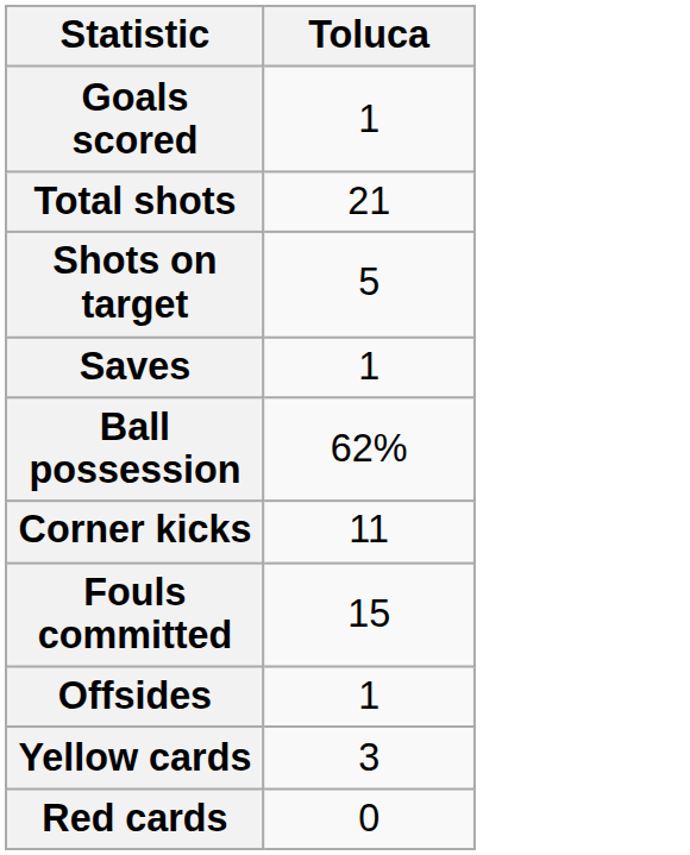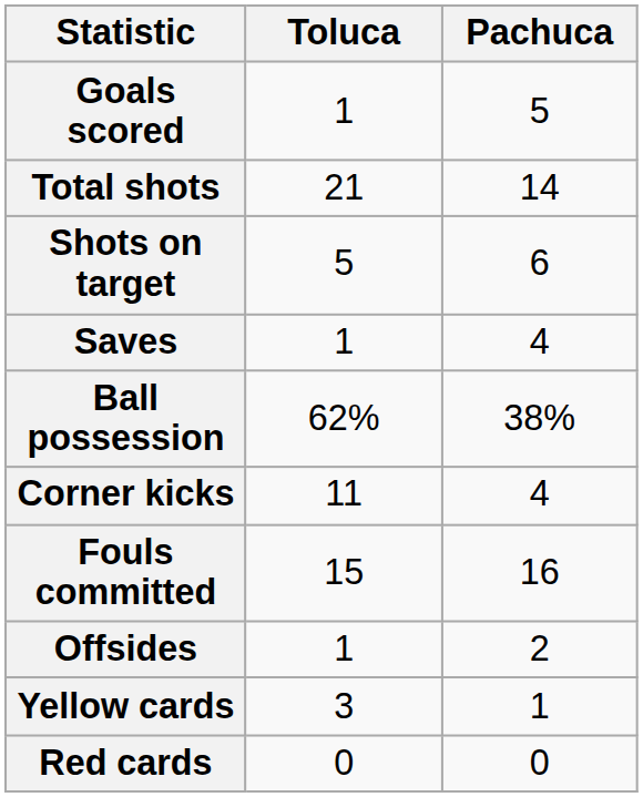+ column: Pachuca | 5 | 14 | 6 | 4 | 38% | 4 | 16 | 2 | 1 | 0
